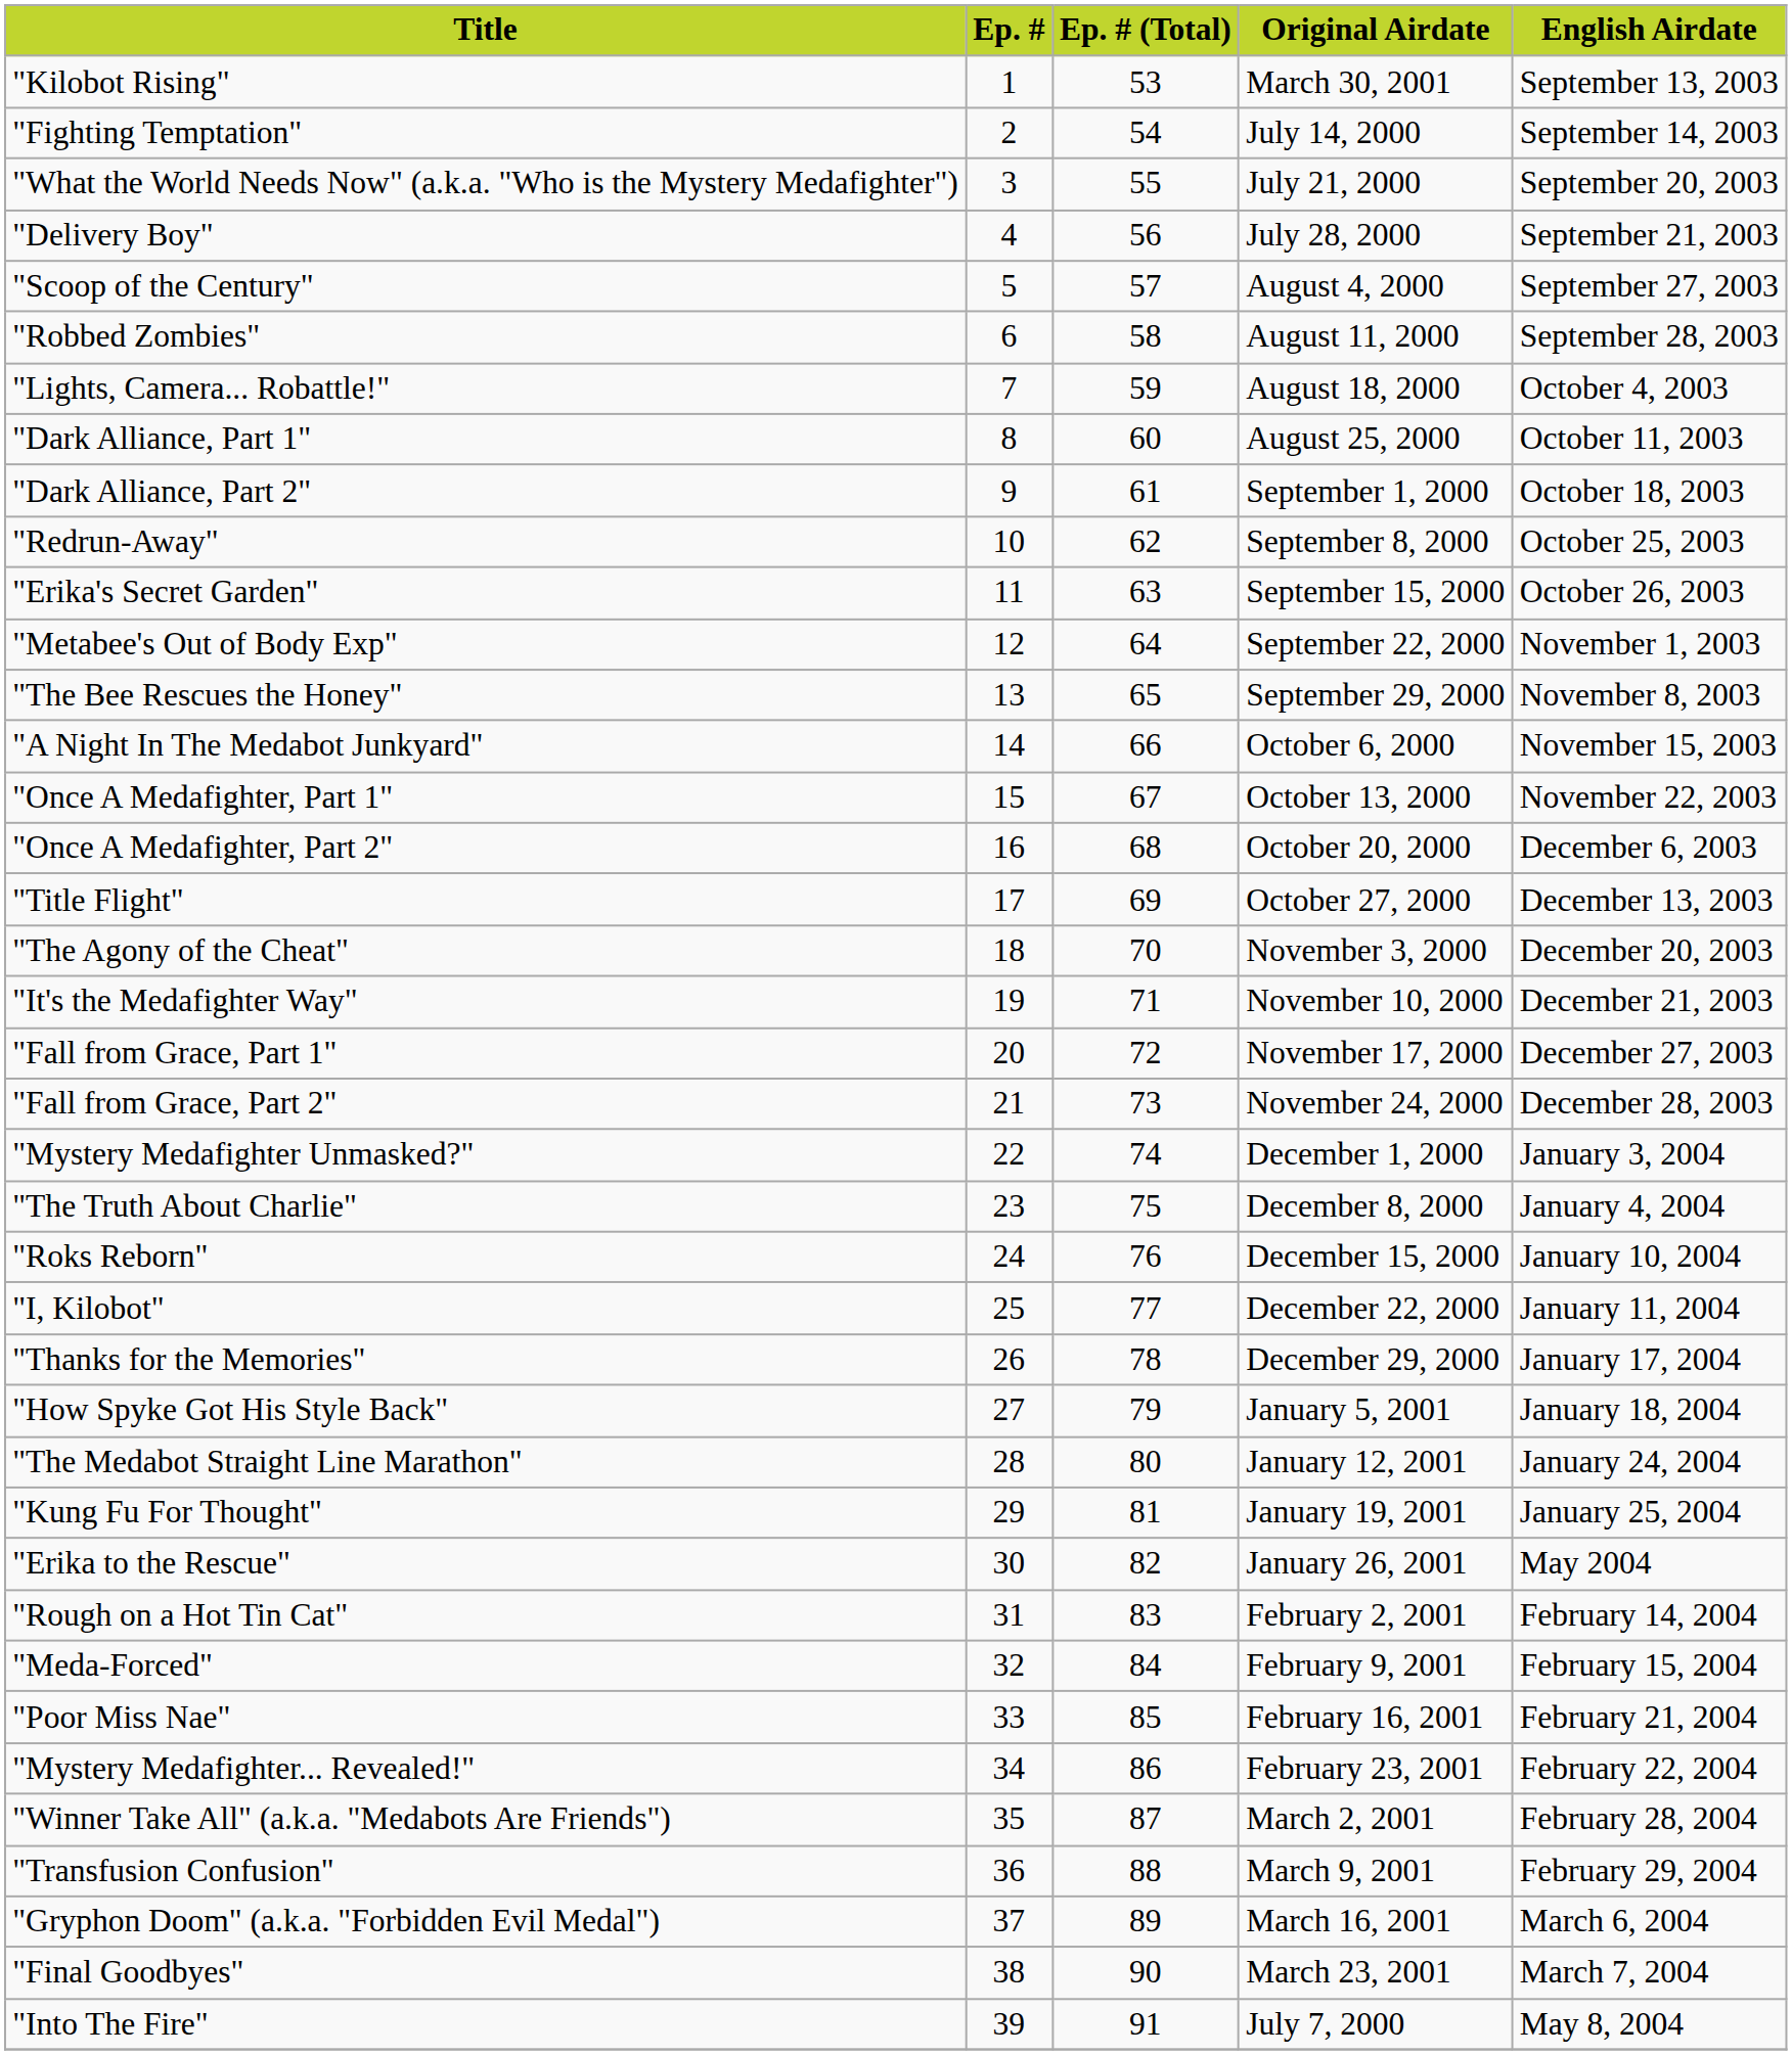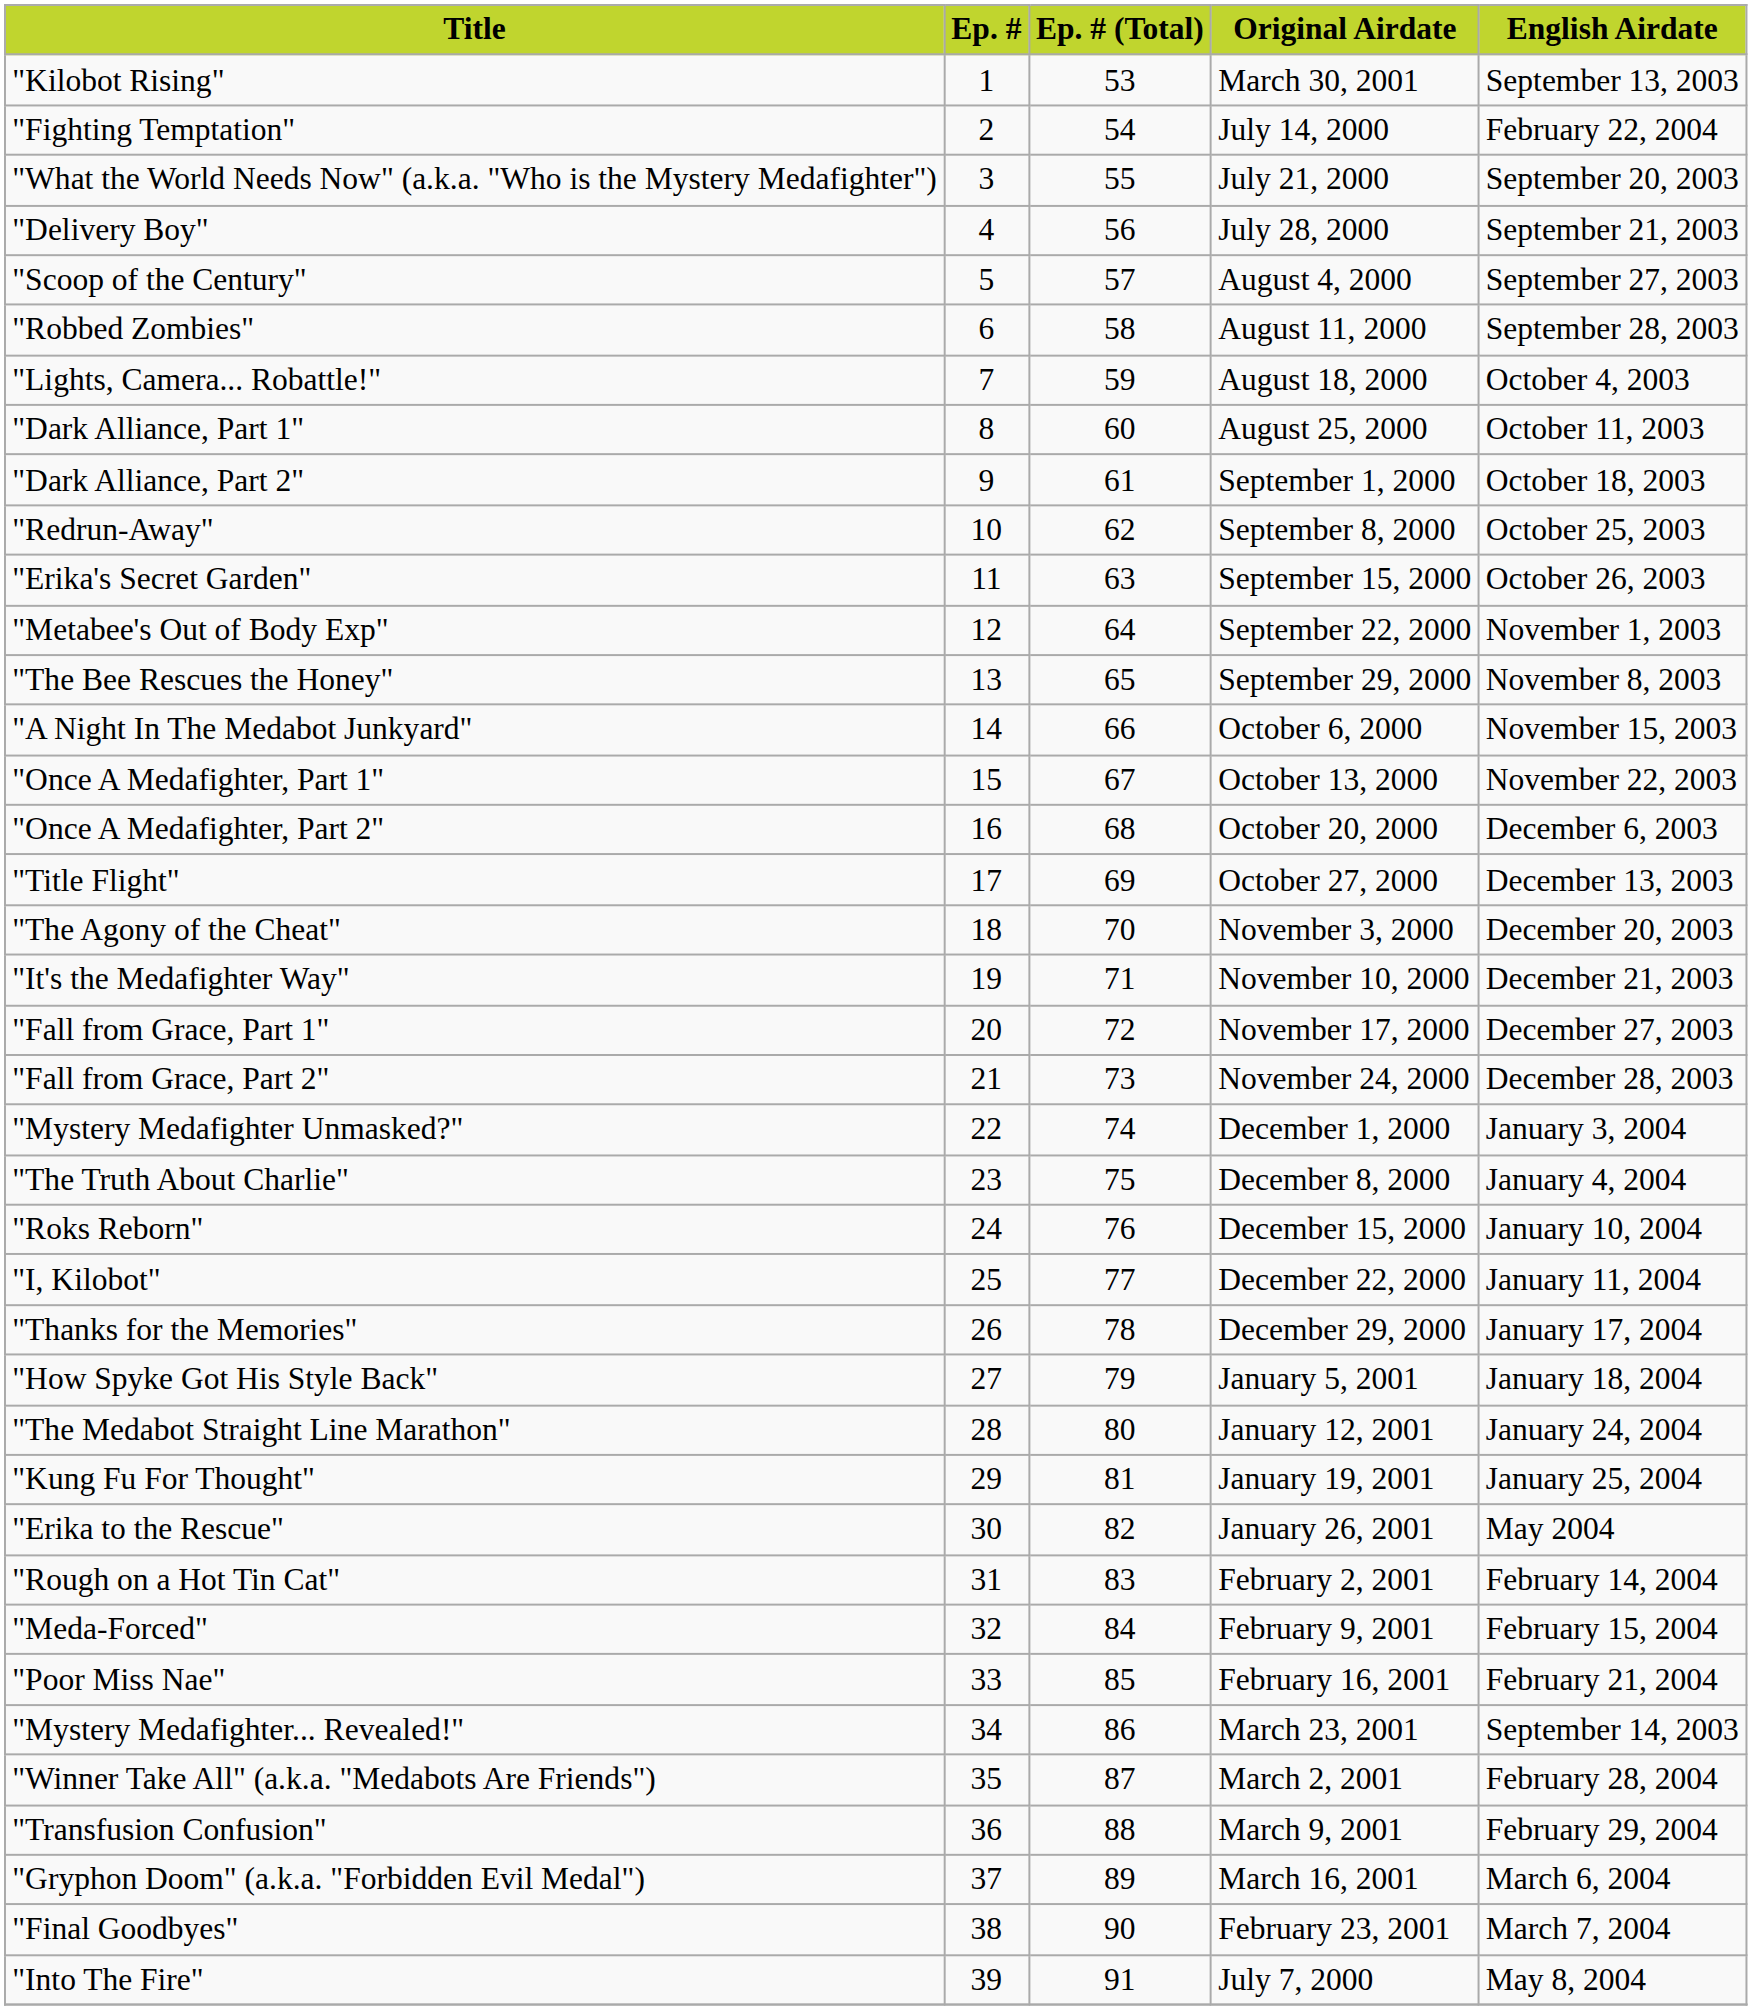"Fighting Temptation" | English Airdate: September 14, 2003 -> February 22, 2004
"Mystery Medafighter... Revealed!" | Original Airdate: February 23, 2001 -> March 23, 2001
"Mystery Medafighter... Revealed!" | English Airdate: February 22, 2004 -> September 14, 2003
"Final Goodbyes" | Original Airdate: March 23, 2001 -> February 23, 2001
